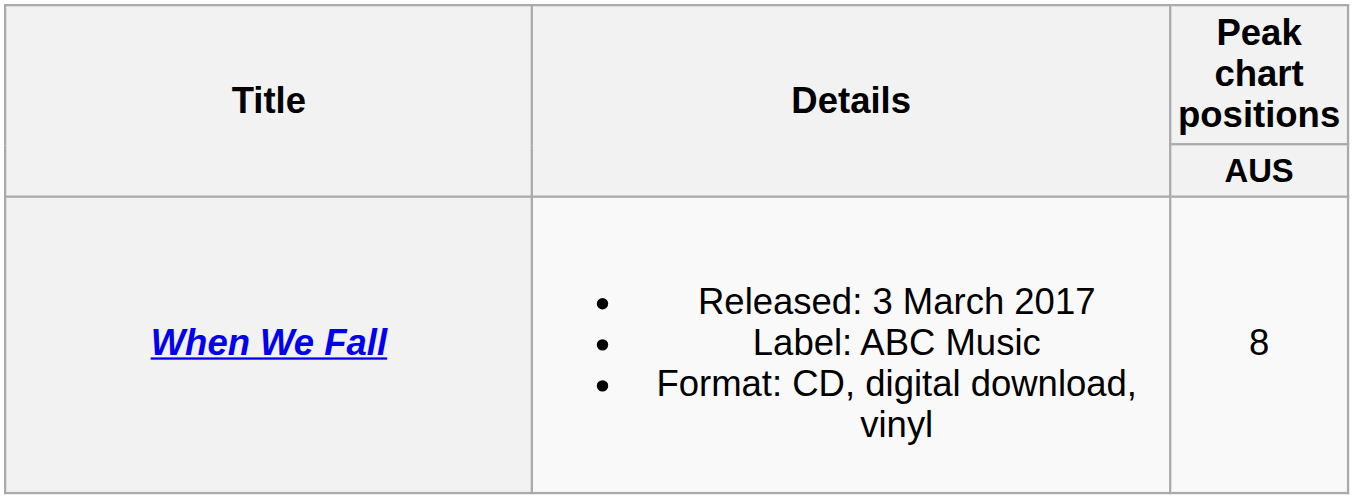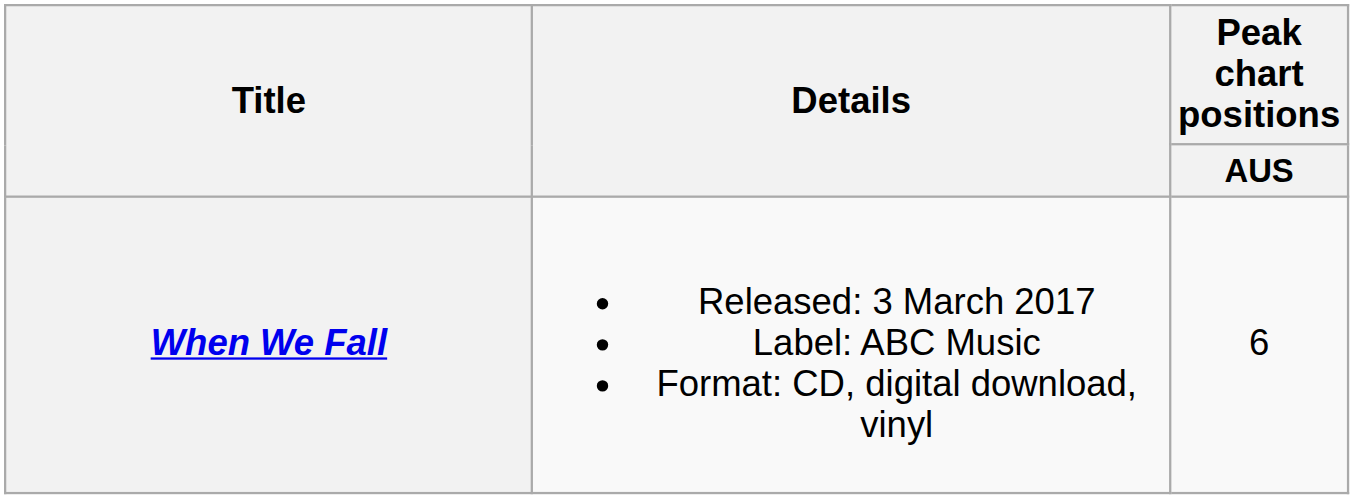When We Fall | Peak chart positions / AUS: 8 -> 6
